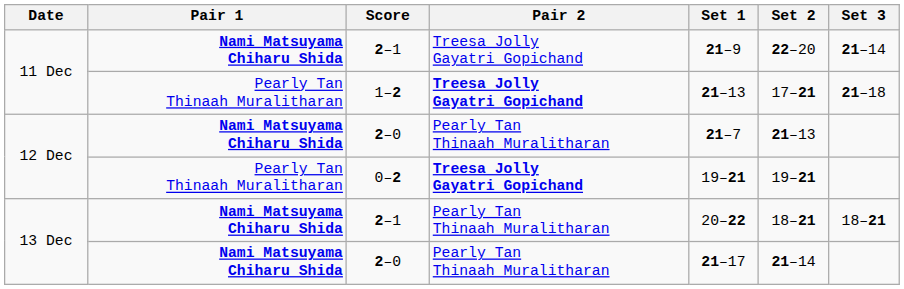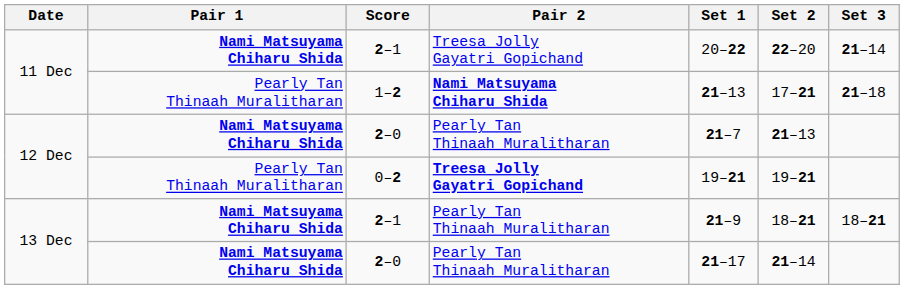11 Dec / 2–1 | Set 1: 21–9 -> 20–22
1–2 | Pair 2: Treesa Jolly Gayatri Gopichand -> Nami Matsuyama Chiharu Shida
13 Dec / 2–1 | Set 1: 20–22 -> 21–9
